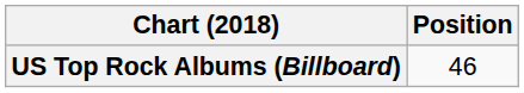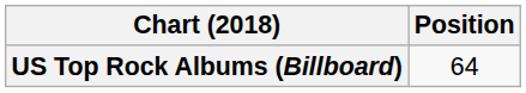US Top Rock Albums (Billboard) | Position: 46 -> 64
